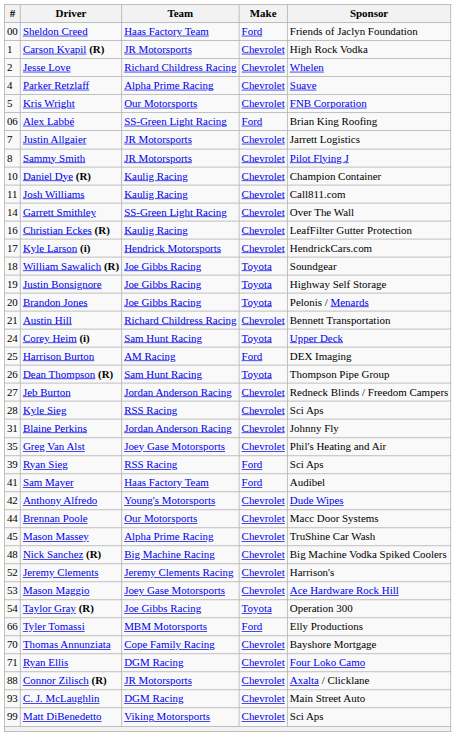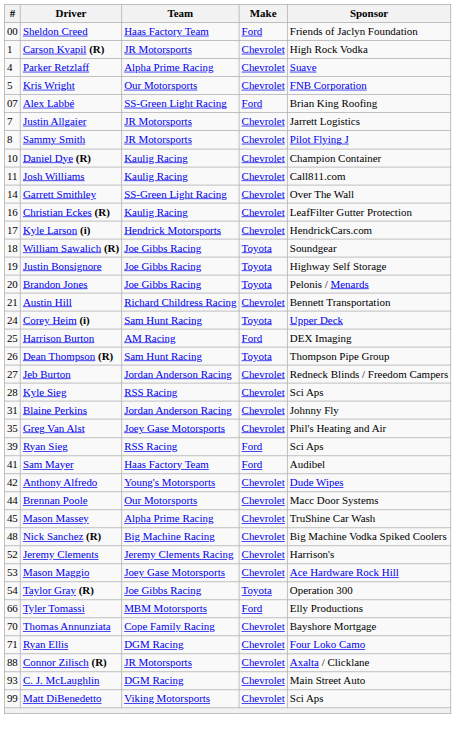- row: 2 | Jesse Love | Richard Childress Racing | Chevrolet | Whelen
Alex Labbé | #: 06 -> 07
